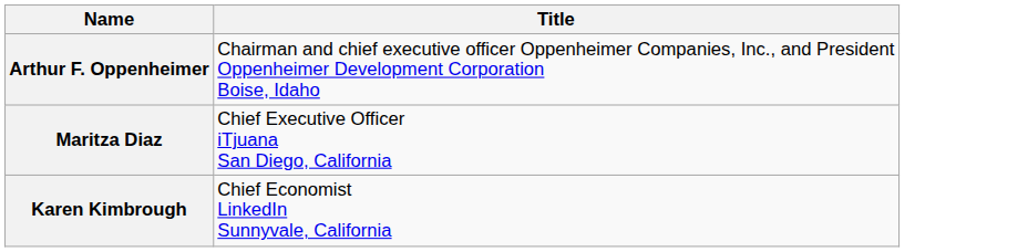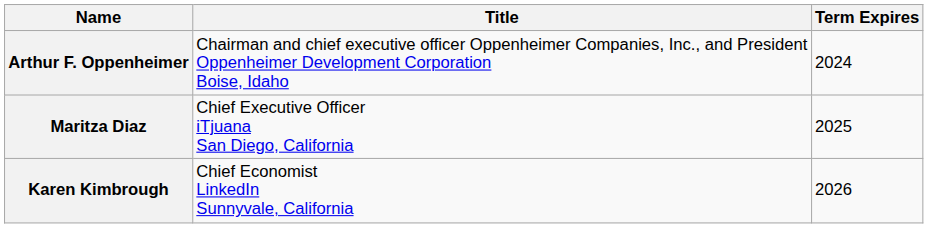+ column: Term Expires | 2024 | 2025 | 2026
